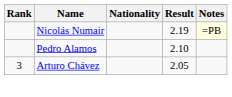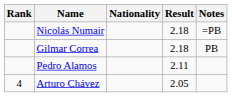Nicolás Numair | Result: 2.19 -> 2.18
Nicolás Numair | Notes: lightyellow background -> no background
+ row: Gilmar Correa | 2.18 | PB
Pedro Alamos | Result: 2.10 -> 2.11
Arturo Chávez | Rank: 3 -> 4
